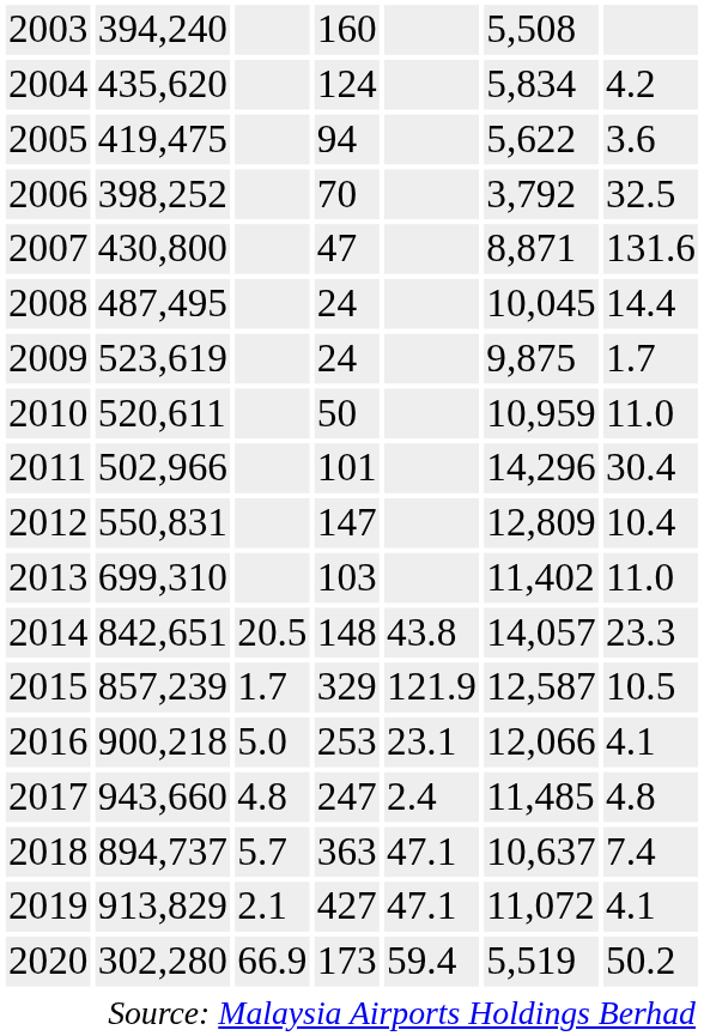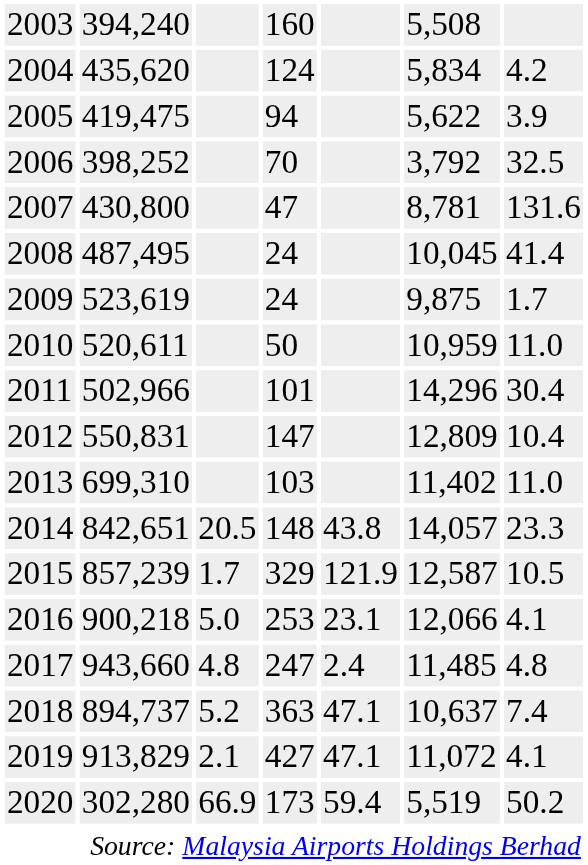2005 | column 7: 3.6 -> 3.9
2007 | column 6: 8,871 -> 8,781
2008 | column 7: 14.4 -> 41.4
2018 | column 3: 5.7 -> 5.2
